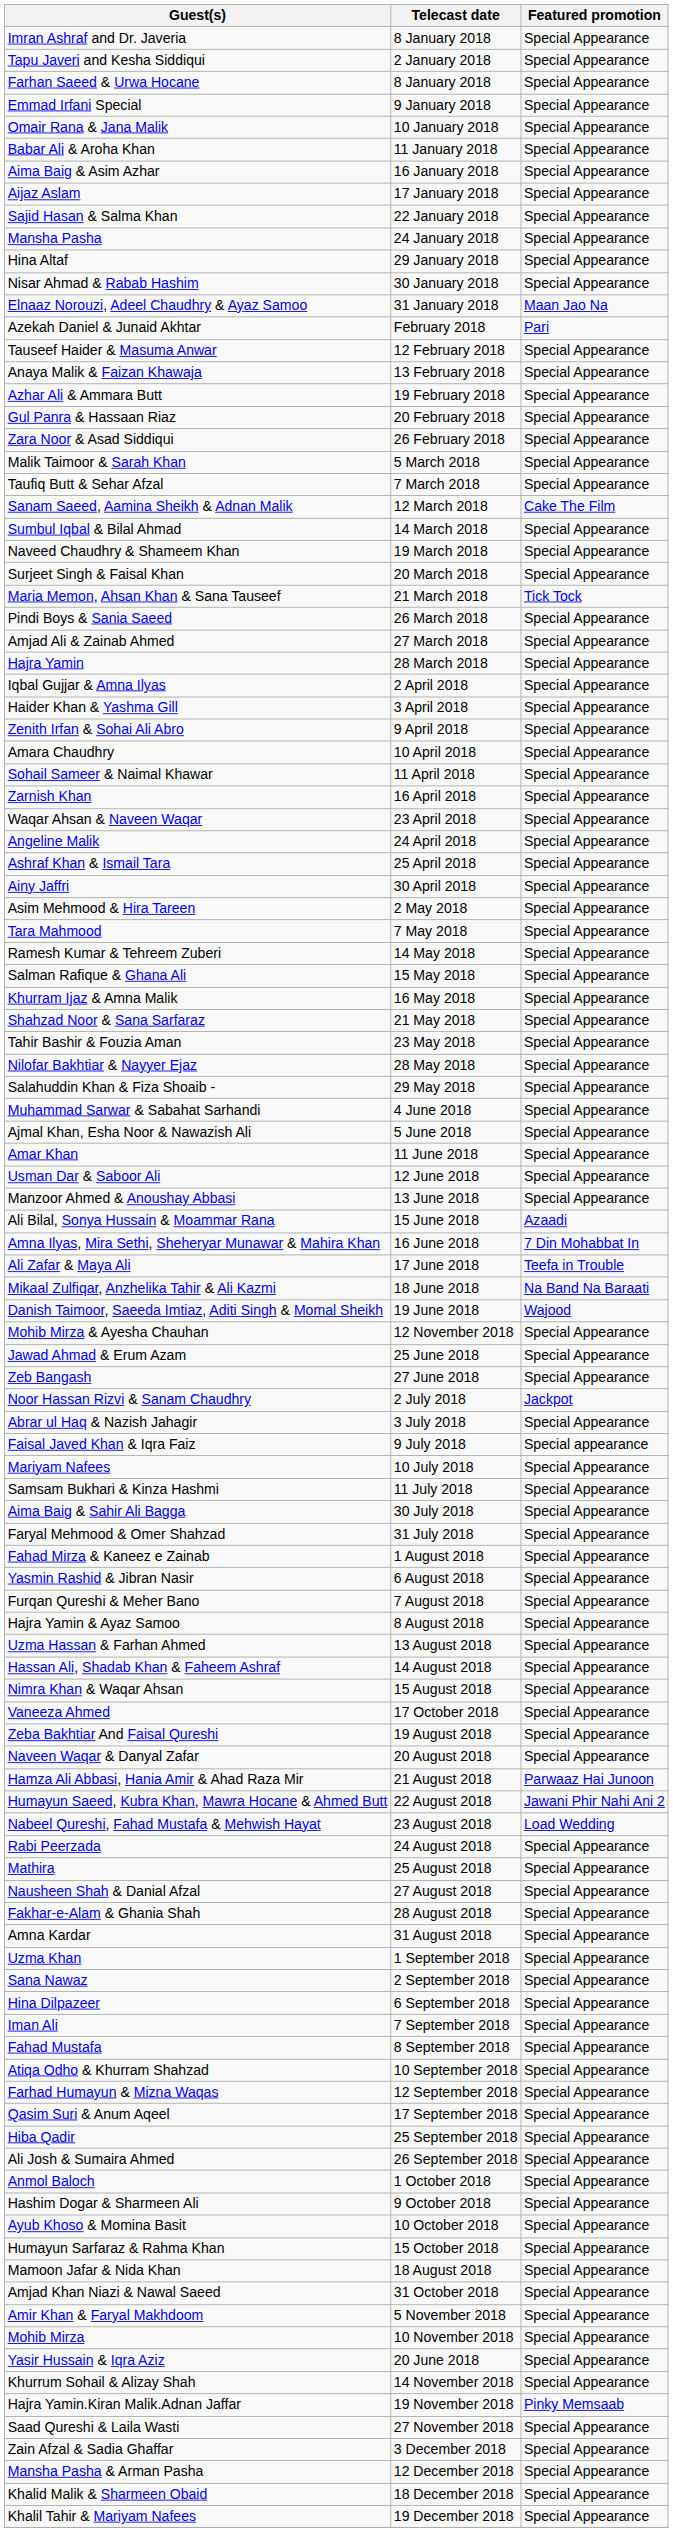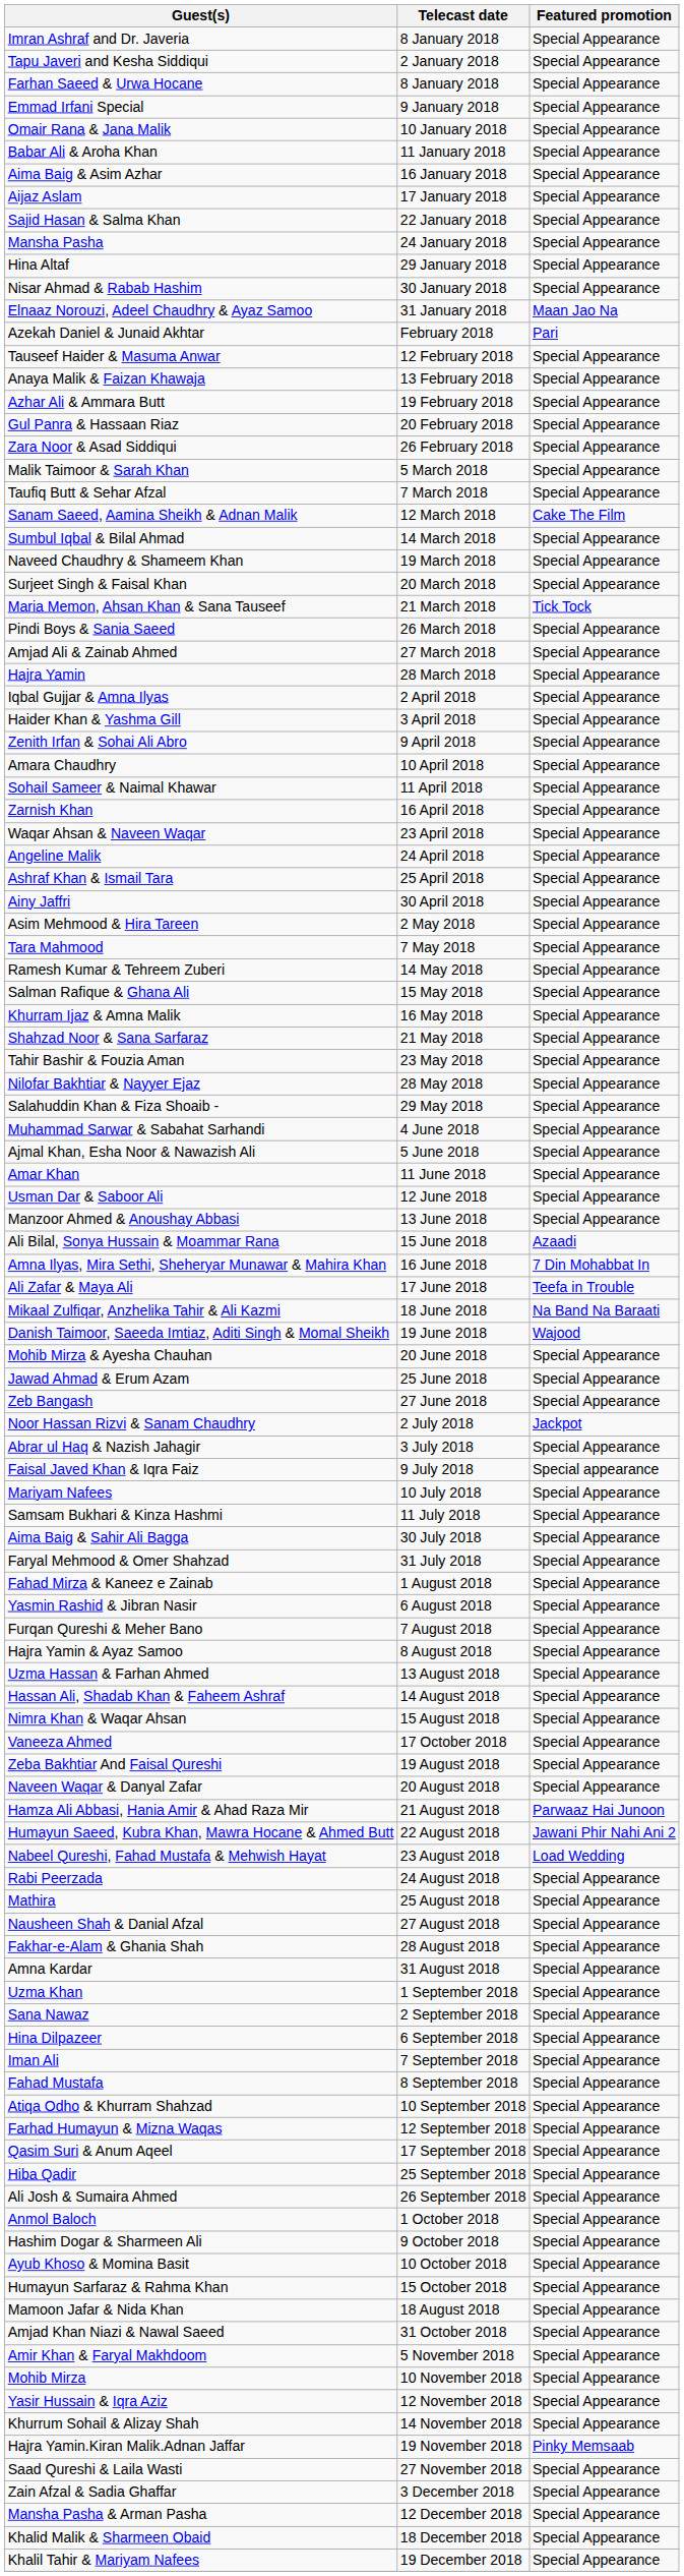Mohib Mirza & Ayesha Chauhan | Telecast date: 12 November 2018 -> 20 June 2018
Yasir Hussain & Iqra Aziz | Telecast date: 20 June 2018 -> 12 November 2018
